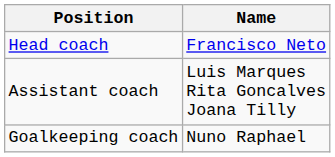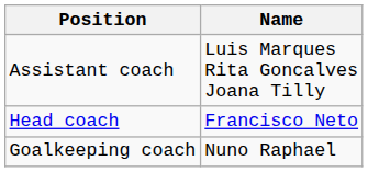rows swapped: Head coach <-> Assistant coach
